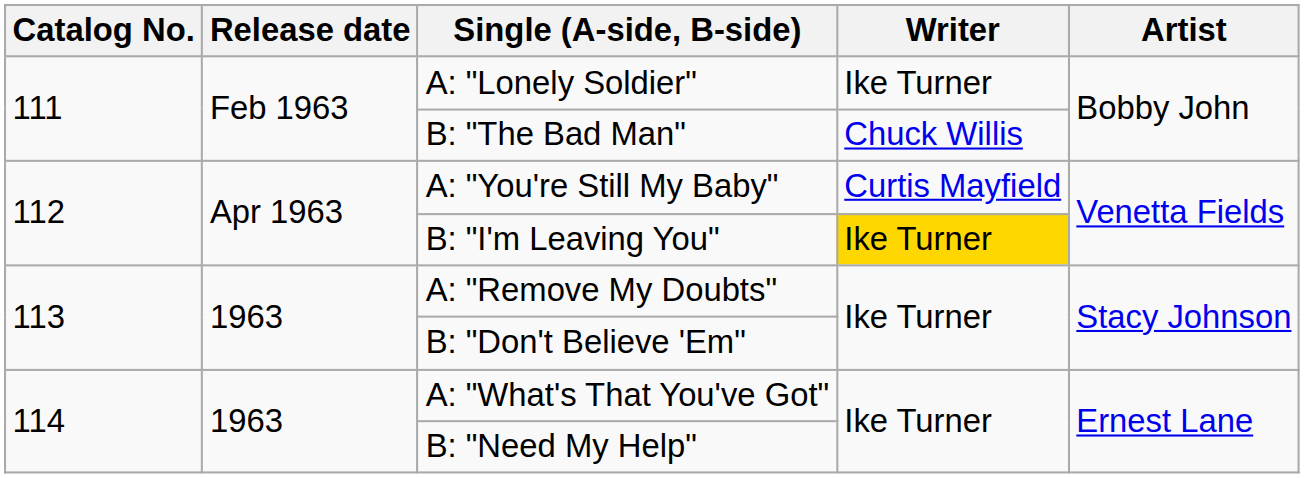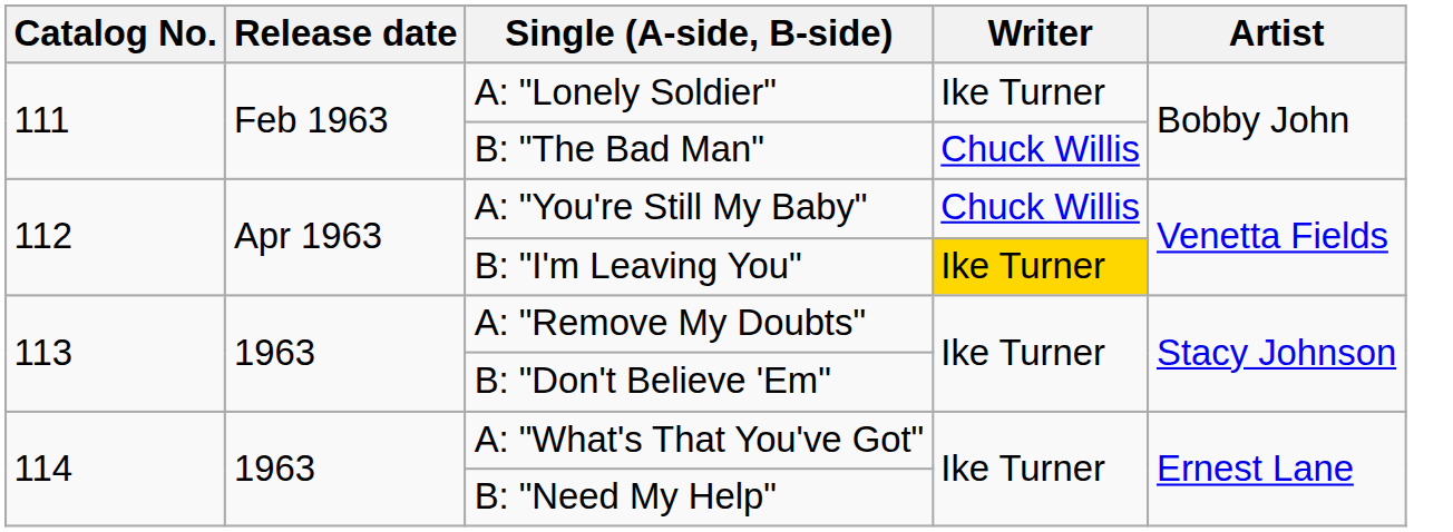A: "You're Still My Baby" | Writer: Curtis Mayfield -> Chuck Willis
